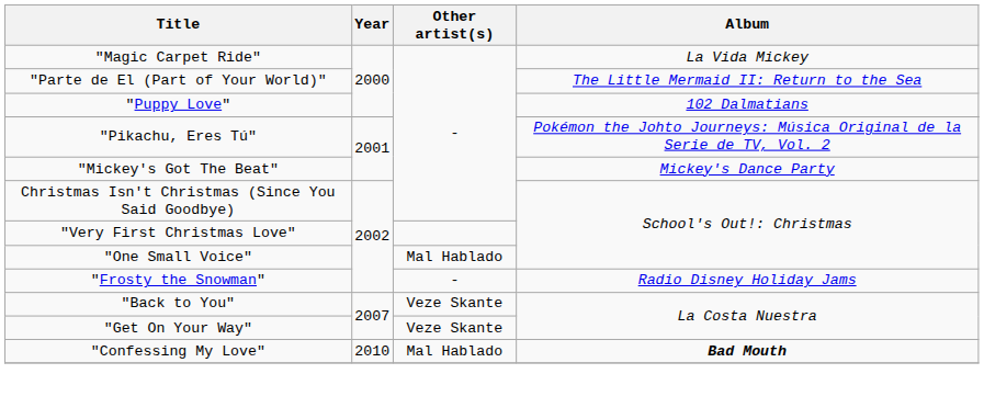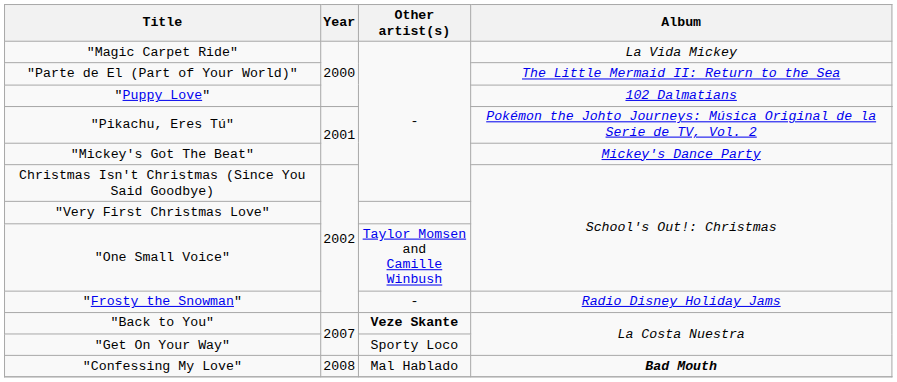"One Small Voice" | Other artist(s): Mal Hablado -> Taylor Momsen and Camille Winbush
"Back to You" | Other artist(s): normal -> bold
"Get On Your Way" | Other artist(s): Veze Skante -> Sporty Loco
"Confessing My Love" | Year: 2010 -> 2008
